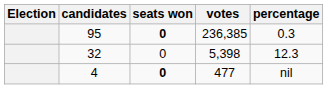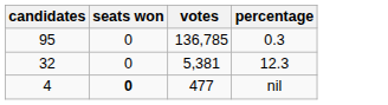- column: Election
95 | seats won: bold -> normal
95 | votes: 236,385 -> 136,785
32 | votes: 5,398 -> 5,381
